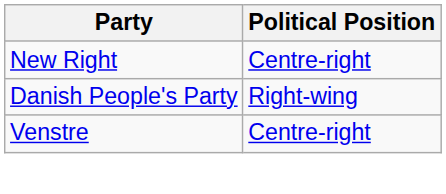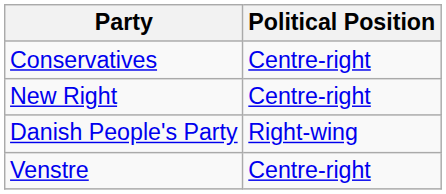+ row: Conservatives | Centre-right
